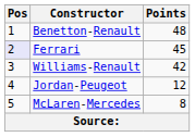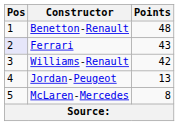Ferrari | Points: 45 -> 43
Jordan-Peugeot | Points: 12 -> 13
